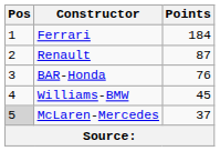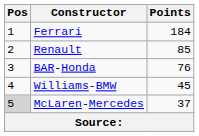Renault | Points: 87 -> 85
